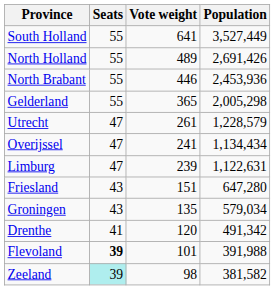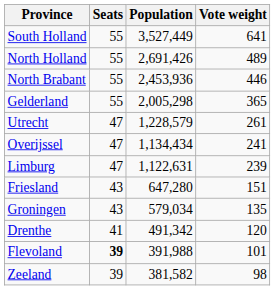columns swapped: Population <-> Vote weight
Zeeland | Seats: paleturquoise background -> no background
